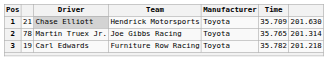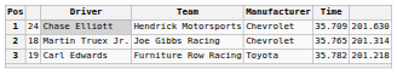1 | column 2: 21 -> 24
1 | Manufacturer: Toyota -> Chevrolet
2 | column 2: 78 -> 18
2 | Manufacturer: Toyota -> Chevrolet
